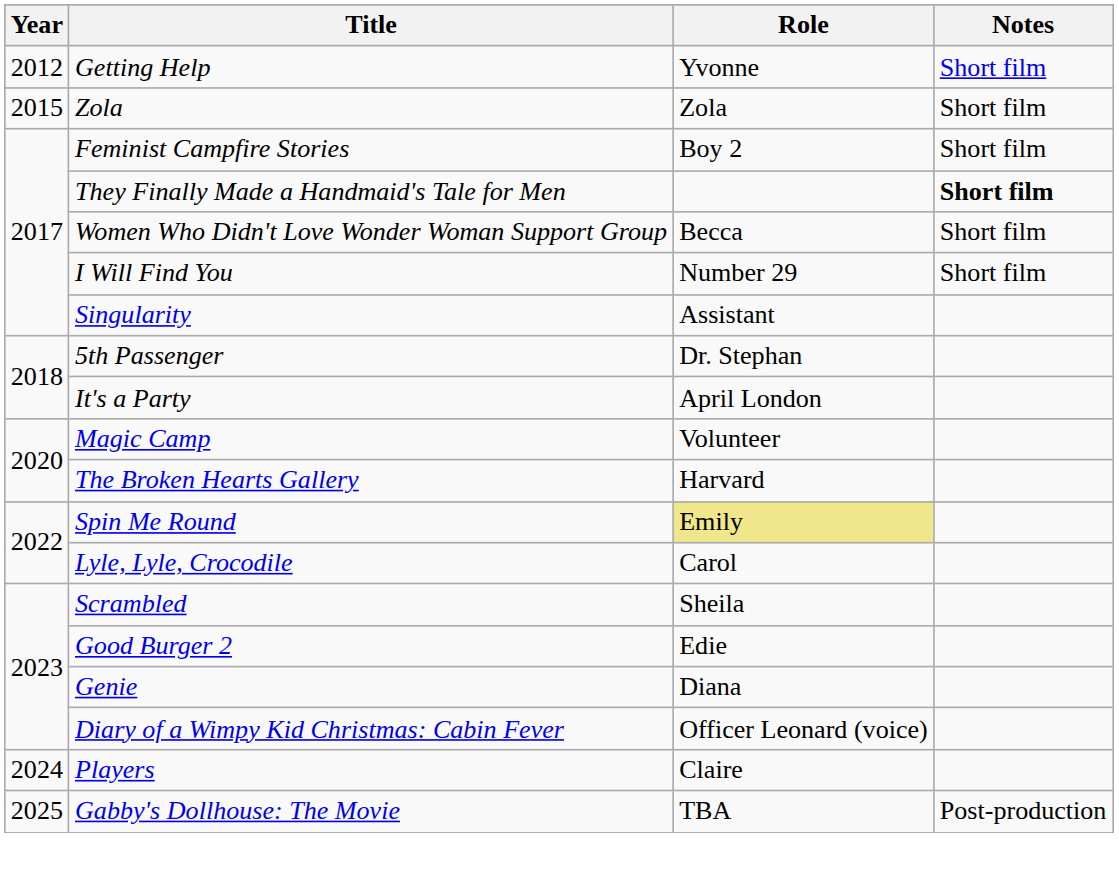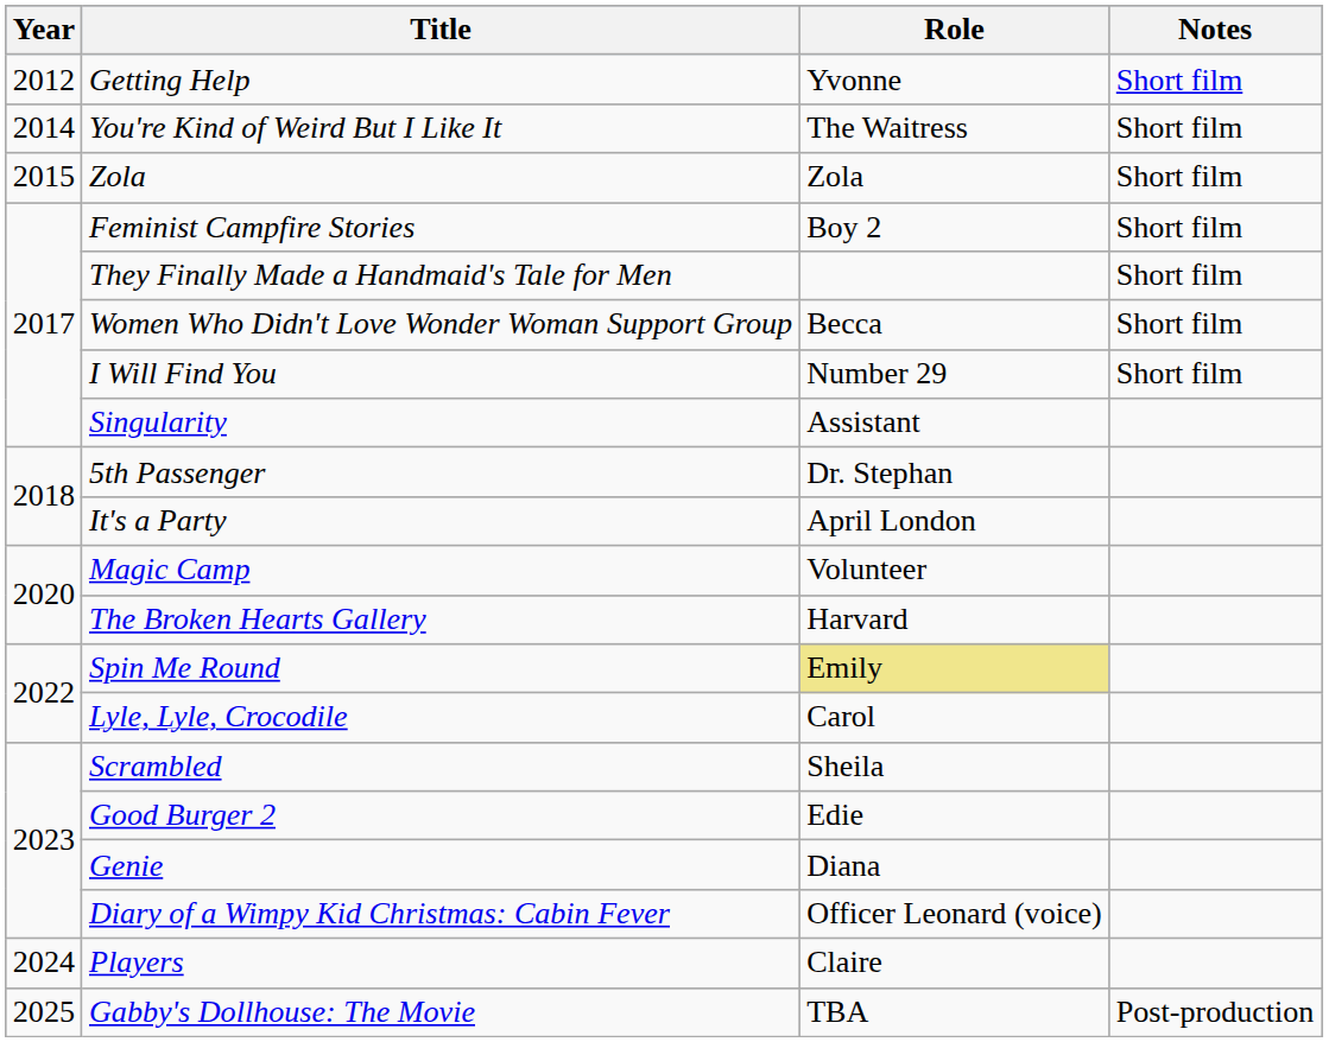+ row: 2014 | You're Kind of Weird But I Like It | The Waitress | Short film
They Finally Made a Handmaid's Tale for Men | Notes: bold -> normal
